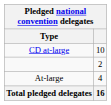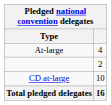rows swapped: CD at-large <-> At-large
